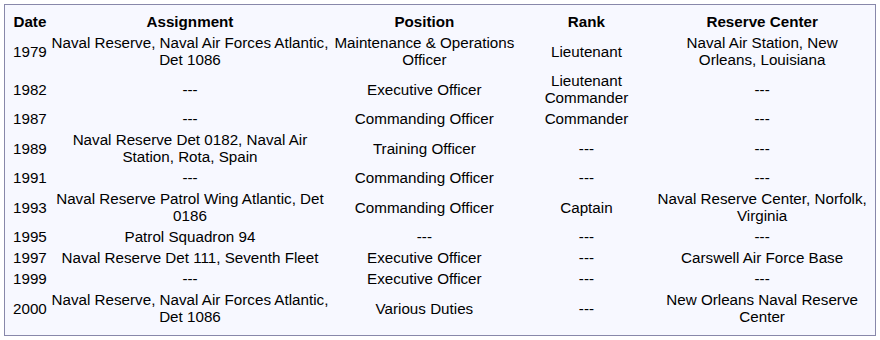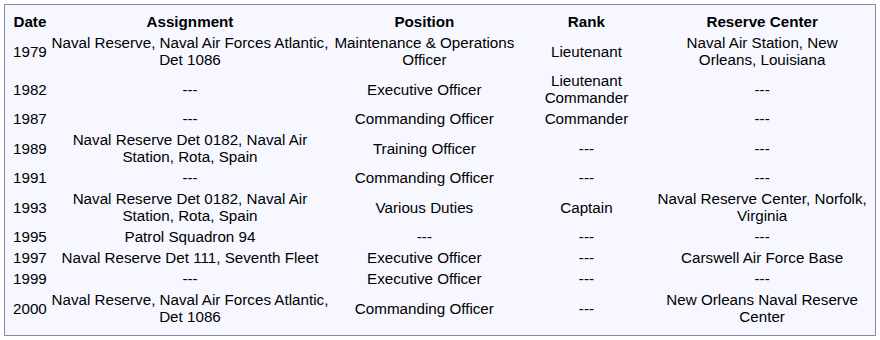1993 | Assignment: Naval Reserve Patrol Wing Atlantic, Det 0186 -> Naval Reserve Det 0182, Naval Air Station, Rota, Spain
1993 | Position: Commanding Officer -> Various Duties
2000 | Position: Various Duties -> Commanding Officer
